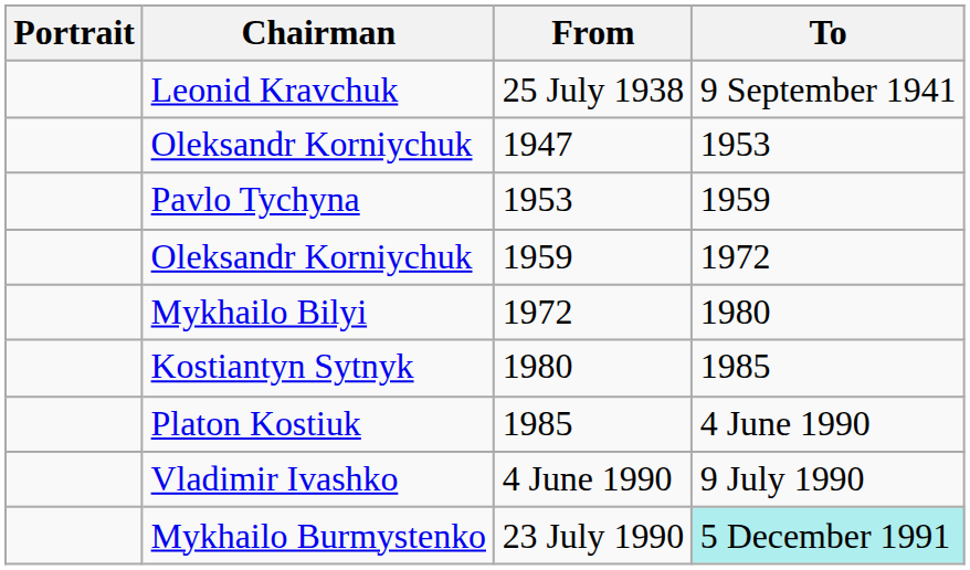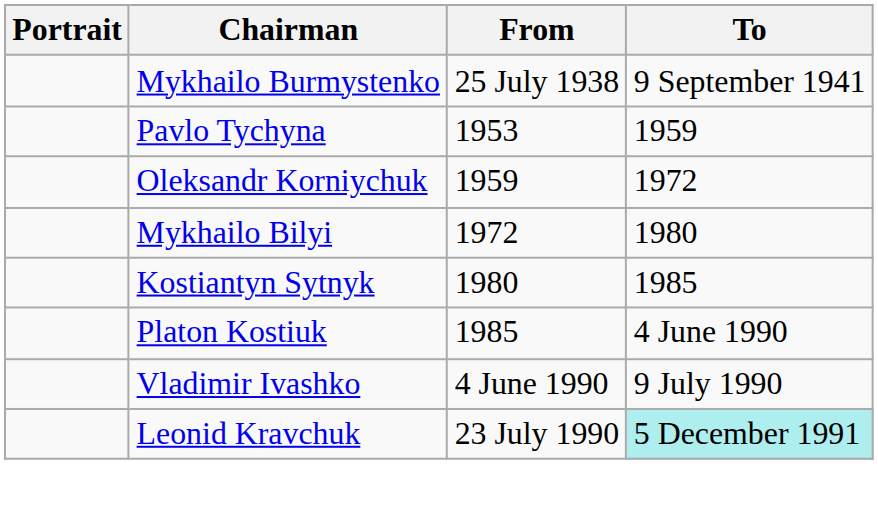25 July 1938 | Chairman: Leonid Kravchuk -> Mykhailo Burmystenko
- row: Oleksandr Korniychuk | 1947 | 1953
23 July 1990 | Chairman: Mykhailo Burmystenko -> Leonid Kravchuk
